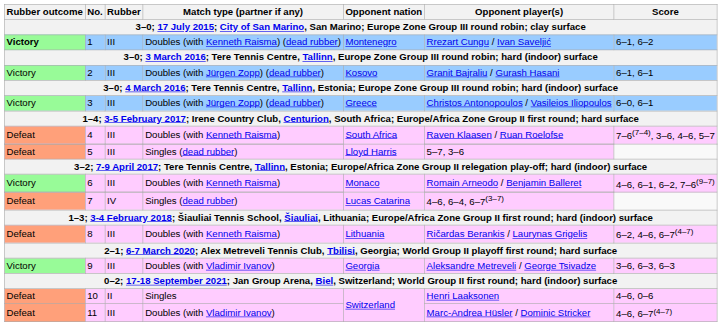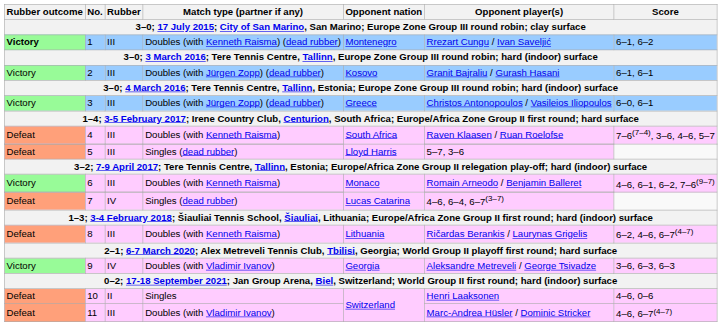9 | Rubber: III -> IV
